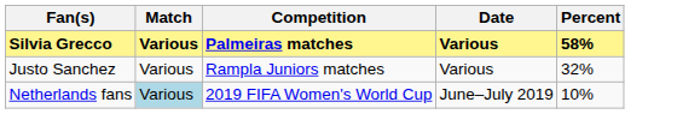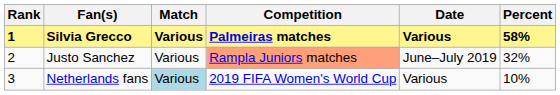+ column: Rank | 1 | 2 | 3
Justo Sanchez | Competition: no background -> lightsalmon background
Justo Sanchez | Date: Various -> June–July 2019
Netherlands fans | Date: June–July 2019 -> Various
